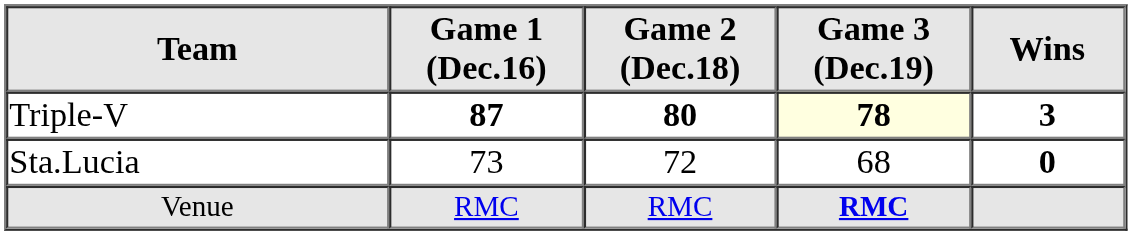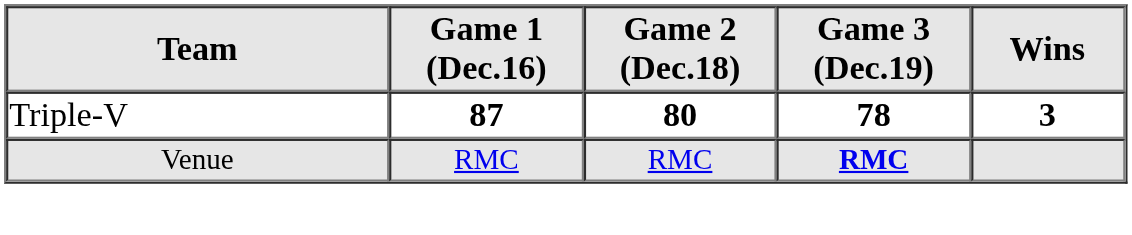Triple-V | Game 3 (Dec.19): lightyellow background -> no background
- row: Sta.Lucia | 73 | 72 | 68 | 0
